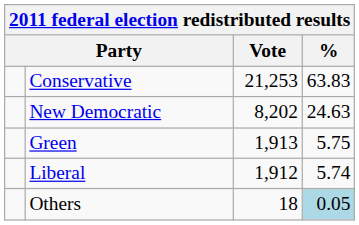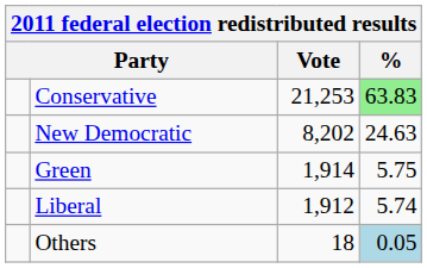Conservative | %: no background -> lightgreen background
Green | Vote: 1,913 -> 1,914
